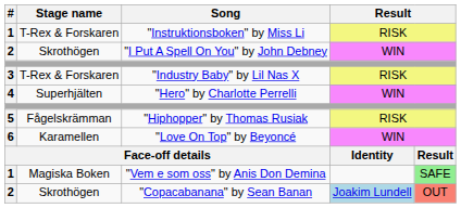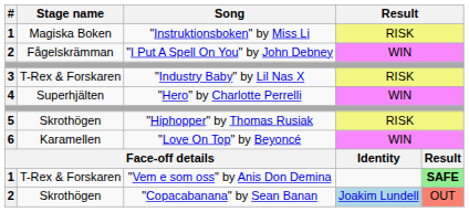"Instruktionsboken" by Miss Li | Stage name: T-Rex & Forskaren -> Magiska Boken
"I Put A Spell On You" by John Debney | Stage name: Skrothögen -> Fågelskrämman
"Hiphopper" by Thomas Rusiak | Stage name: Fågelskrämman -> Skrothögen
"Vem e som oss" by Anis Don Demina | Stage name: Magiska Boken -> T-Rex & Forskaren
"Vem e som oss" by Anis Don Demina | column 5: normal -> bold
